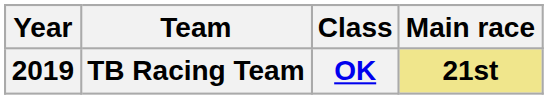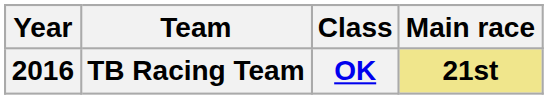TB Racing Team | Year: 2019 -> 2016
